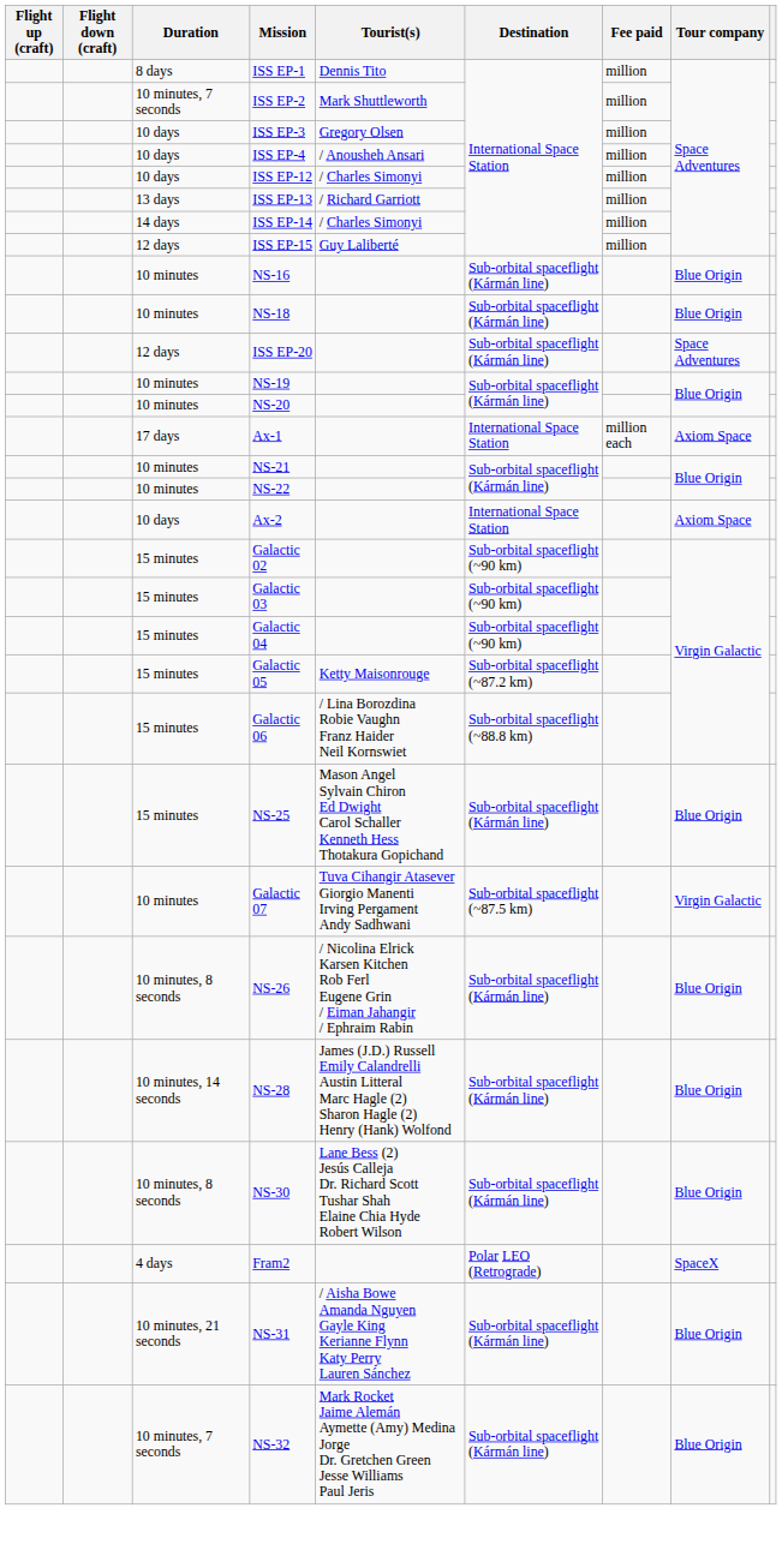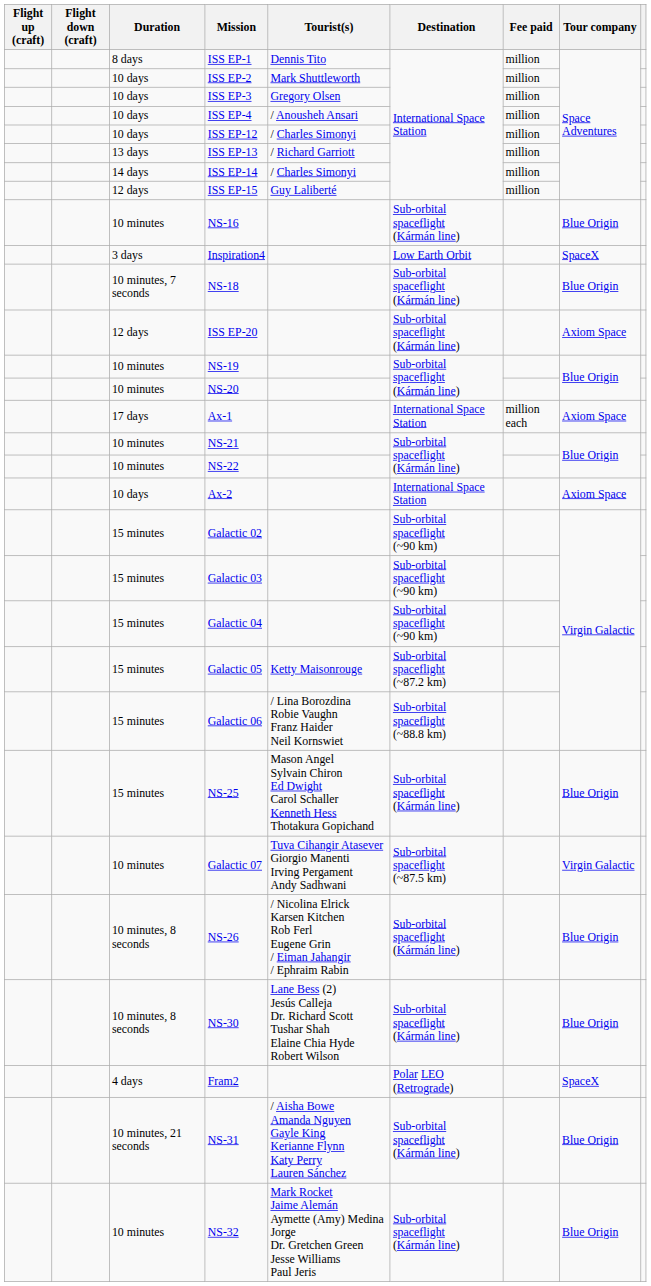ISS EP-2 | Duration: 10 minutes, 7 seconds -> 10 days
+ row: 3 days | Inspiration4 | Low Earth Orbit | SpaceX
NS-18 | Duration: 10 minutes -> 10 minutes, 7 seconds
ISS EP-20 | Tour company: Space Adventures -> Axiom Space
- row: 10 minutes, 14 seconds | NS-28 | James (J.D.) Russell Emily Calandrelli Austin Litteral Marc Hagle (2) Sharon Hagle (2) Henry (Hank) Wolfond | Sub-orbital spaceflight (Kármán line) | Blue Origin
NS-32 | Duration: 10 minutes, 7 seconds -> 10 minutes
